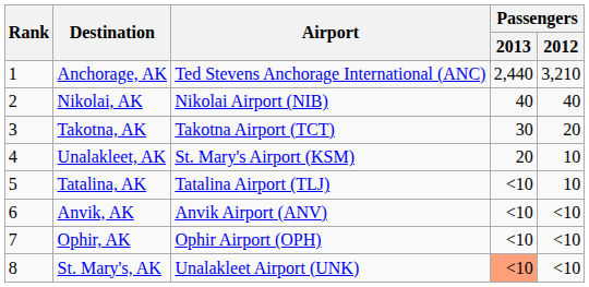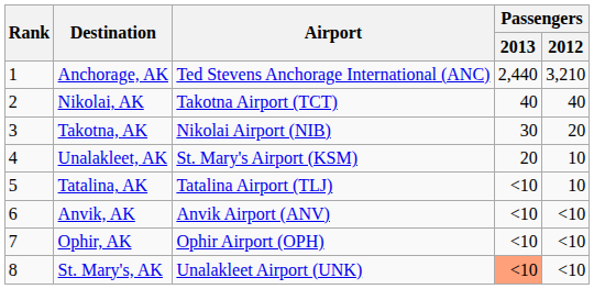Nikolai, AK | Airport: Nikolai Airport (NIB) -> Takotna Airport (TCT)
Takotna, AK | Airport: Takotna Airport (TCT) -> Nikolai Airport (NIB)
